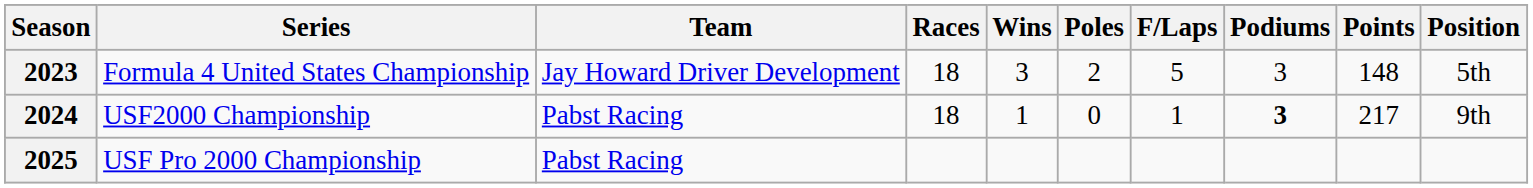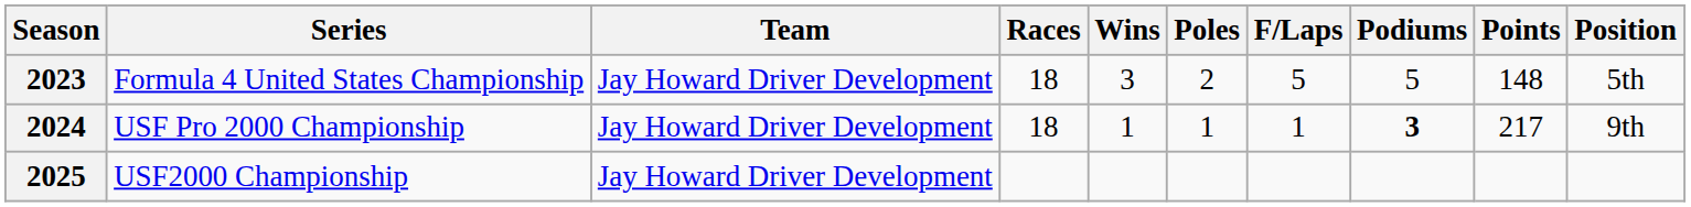2023 | Podiums: 3 -> 5
2024 | Series: USF2000 Championship -> USF Pro 2000 Championship
2024 | Team: Pabst Racing -> Jay Howard Driver Development
2024 | Poles: 0 -> 1
2025 | Series: USF Pro 2000 Championship -> USF2000 Championship
2025 | Team: Pabst Racing -> Jay Howard Driver Development
